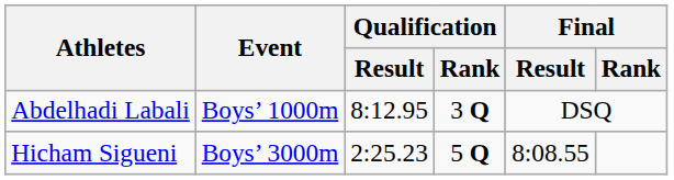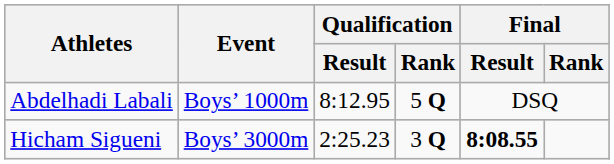Abdelhadi Labali | Qualification / Rank: 3 Q -> 5 Q
Hicham Sigueni | Qualification / Rank: 5 Q -> 3 Q
Hicham Sigueni | Final / Result: normal -> bold
